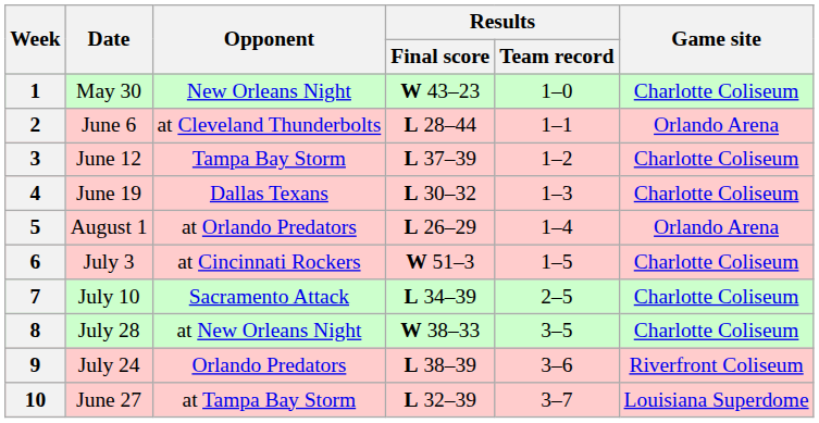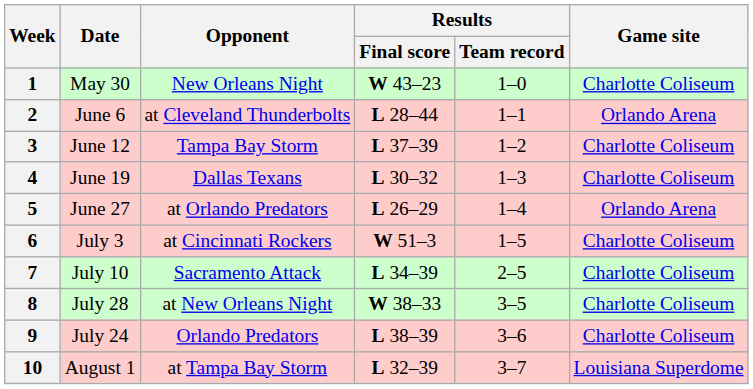5 | Date: August 1 -> June 27
9 | Game site: Riverfront Coliseum -> Charlotte Coliseum
10 | Date: June 27 -> August 1
